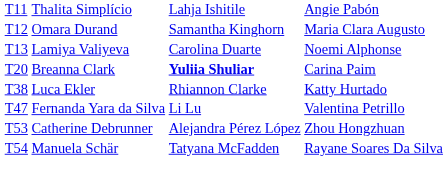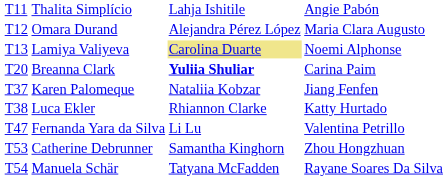Omara Durand | column 3: Samantha Kinghorn -> Alejandra Pérez López
Lamiya Valiyeva | column 3: no background -> khaki background
+ row: T37 | Karen Palomeque | Nataliia Kobzar | Jiang Fenfen
Catherine Debrunner | column 3: Alejandra Pérez López -> Samantha Kinghorn
